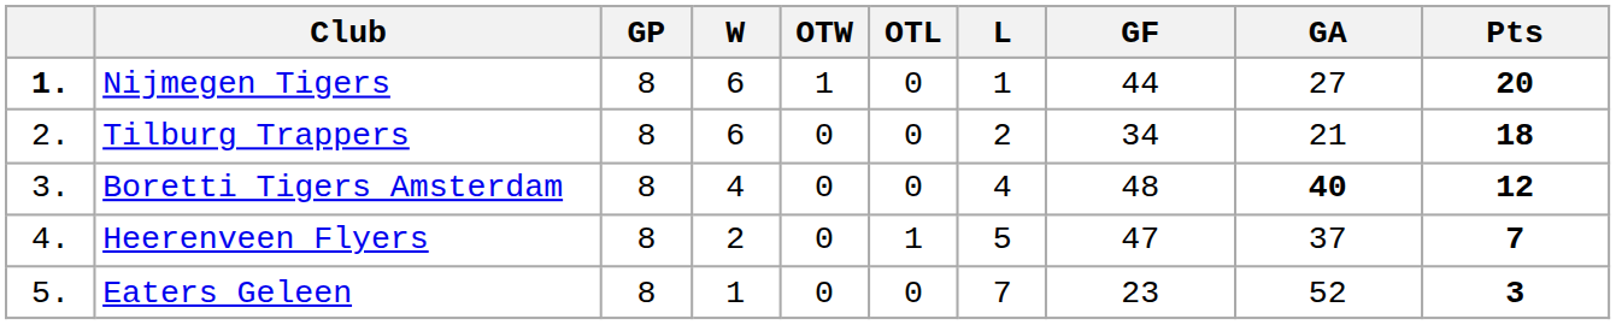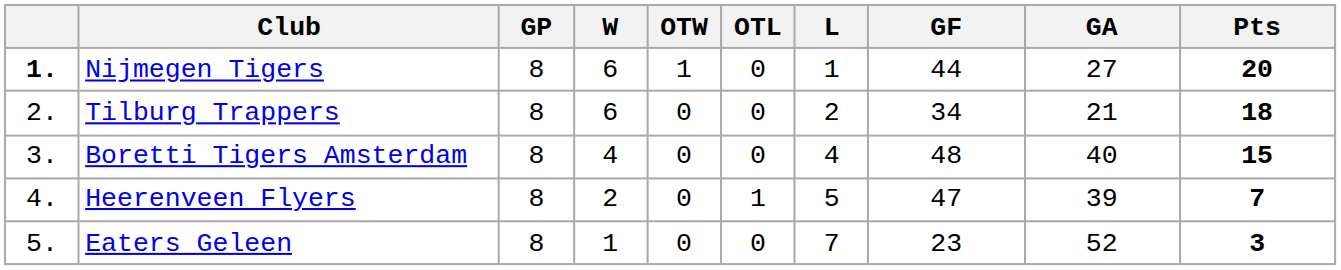Boretti Tigers Amsterdam | GA: bold -> normal
Boretti Tigers Amsterdam | Pts: 12 -> 15
Heerenveen Flyers | GA: 37 -> 39
